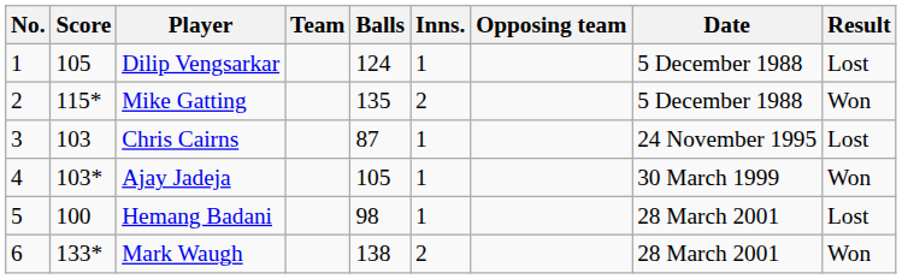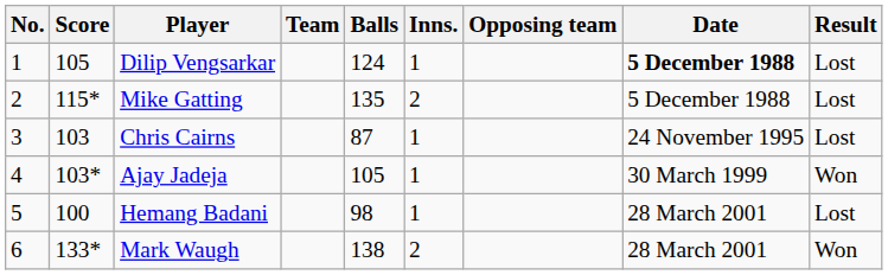Dilip Vengsarkar | Date: normal -> bold
Mike Gatting | Result: Won -> Lost
